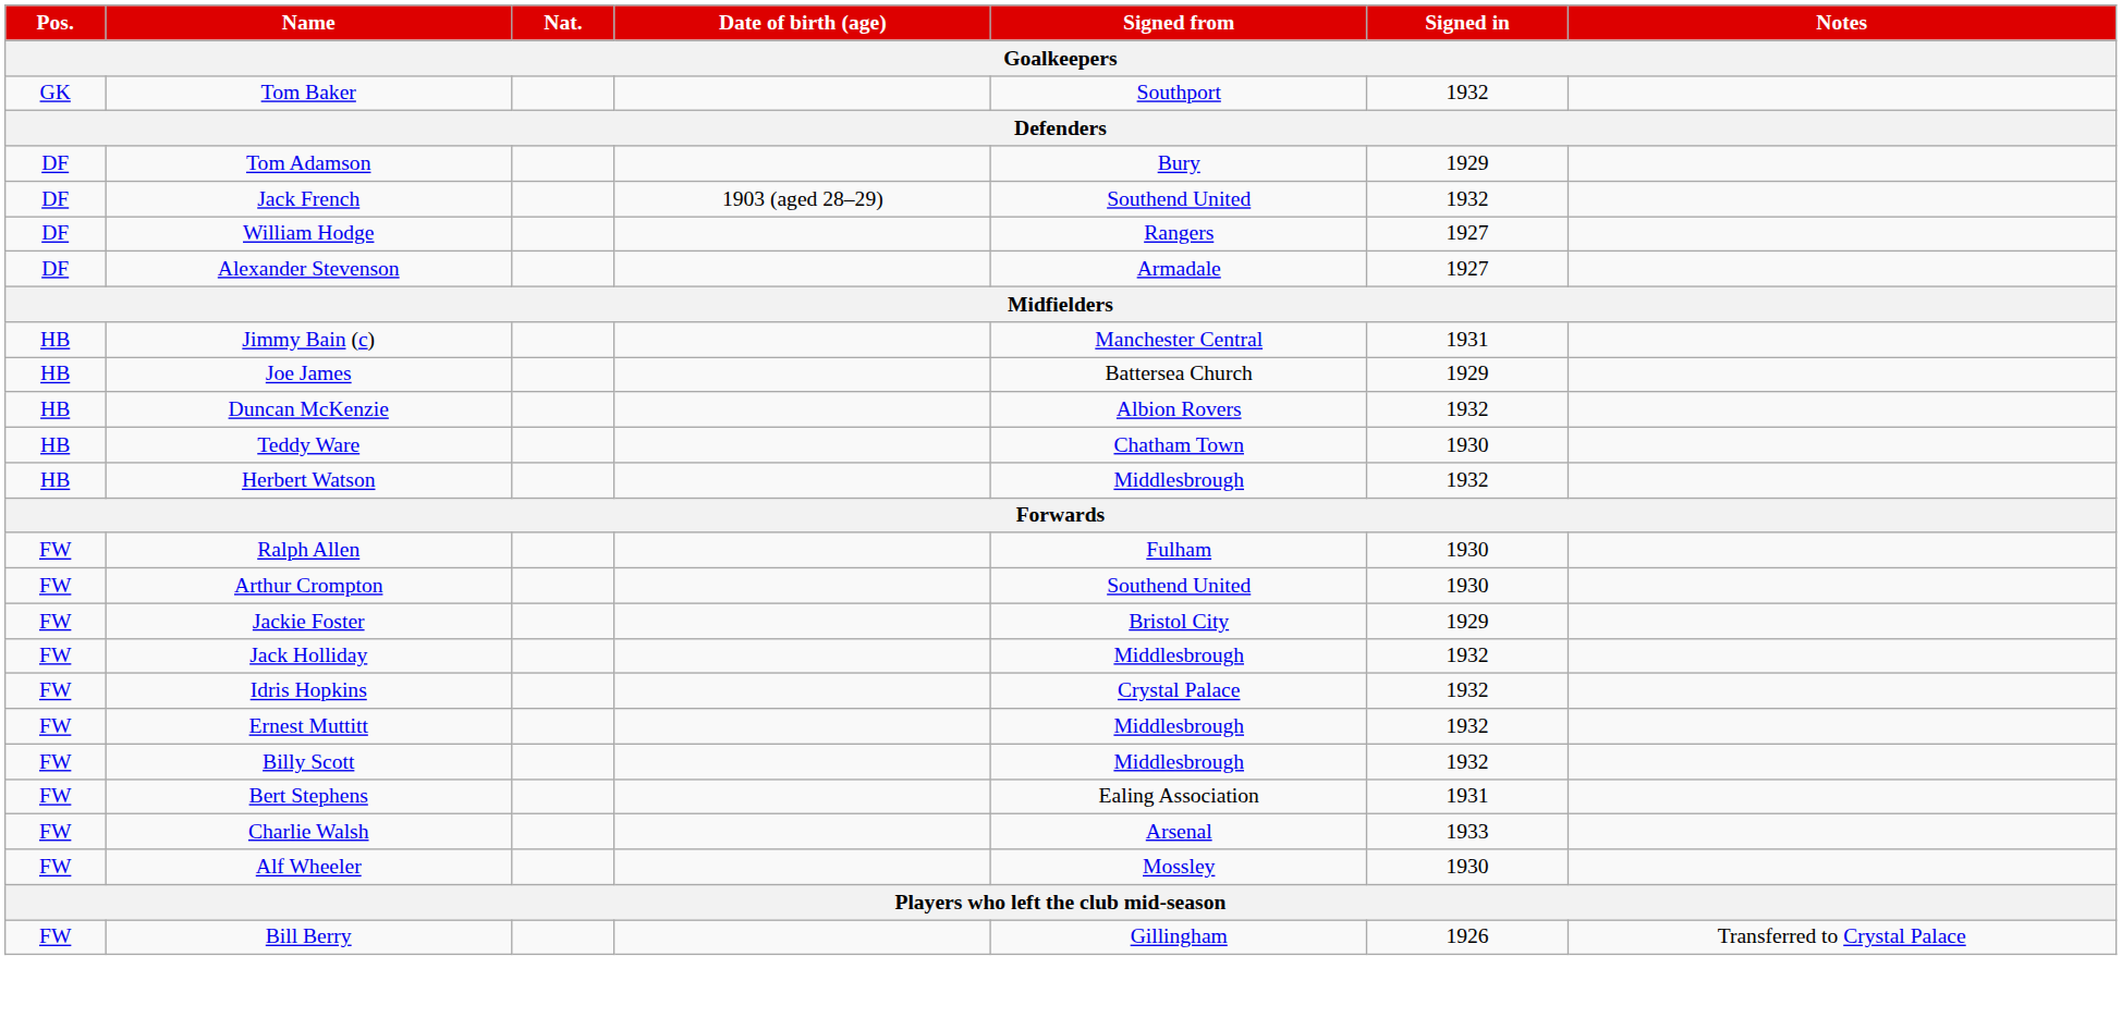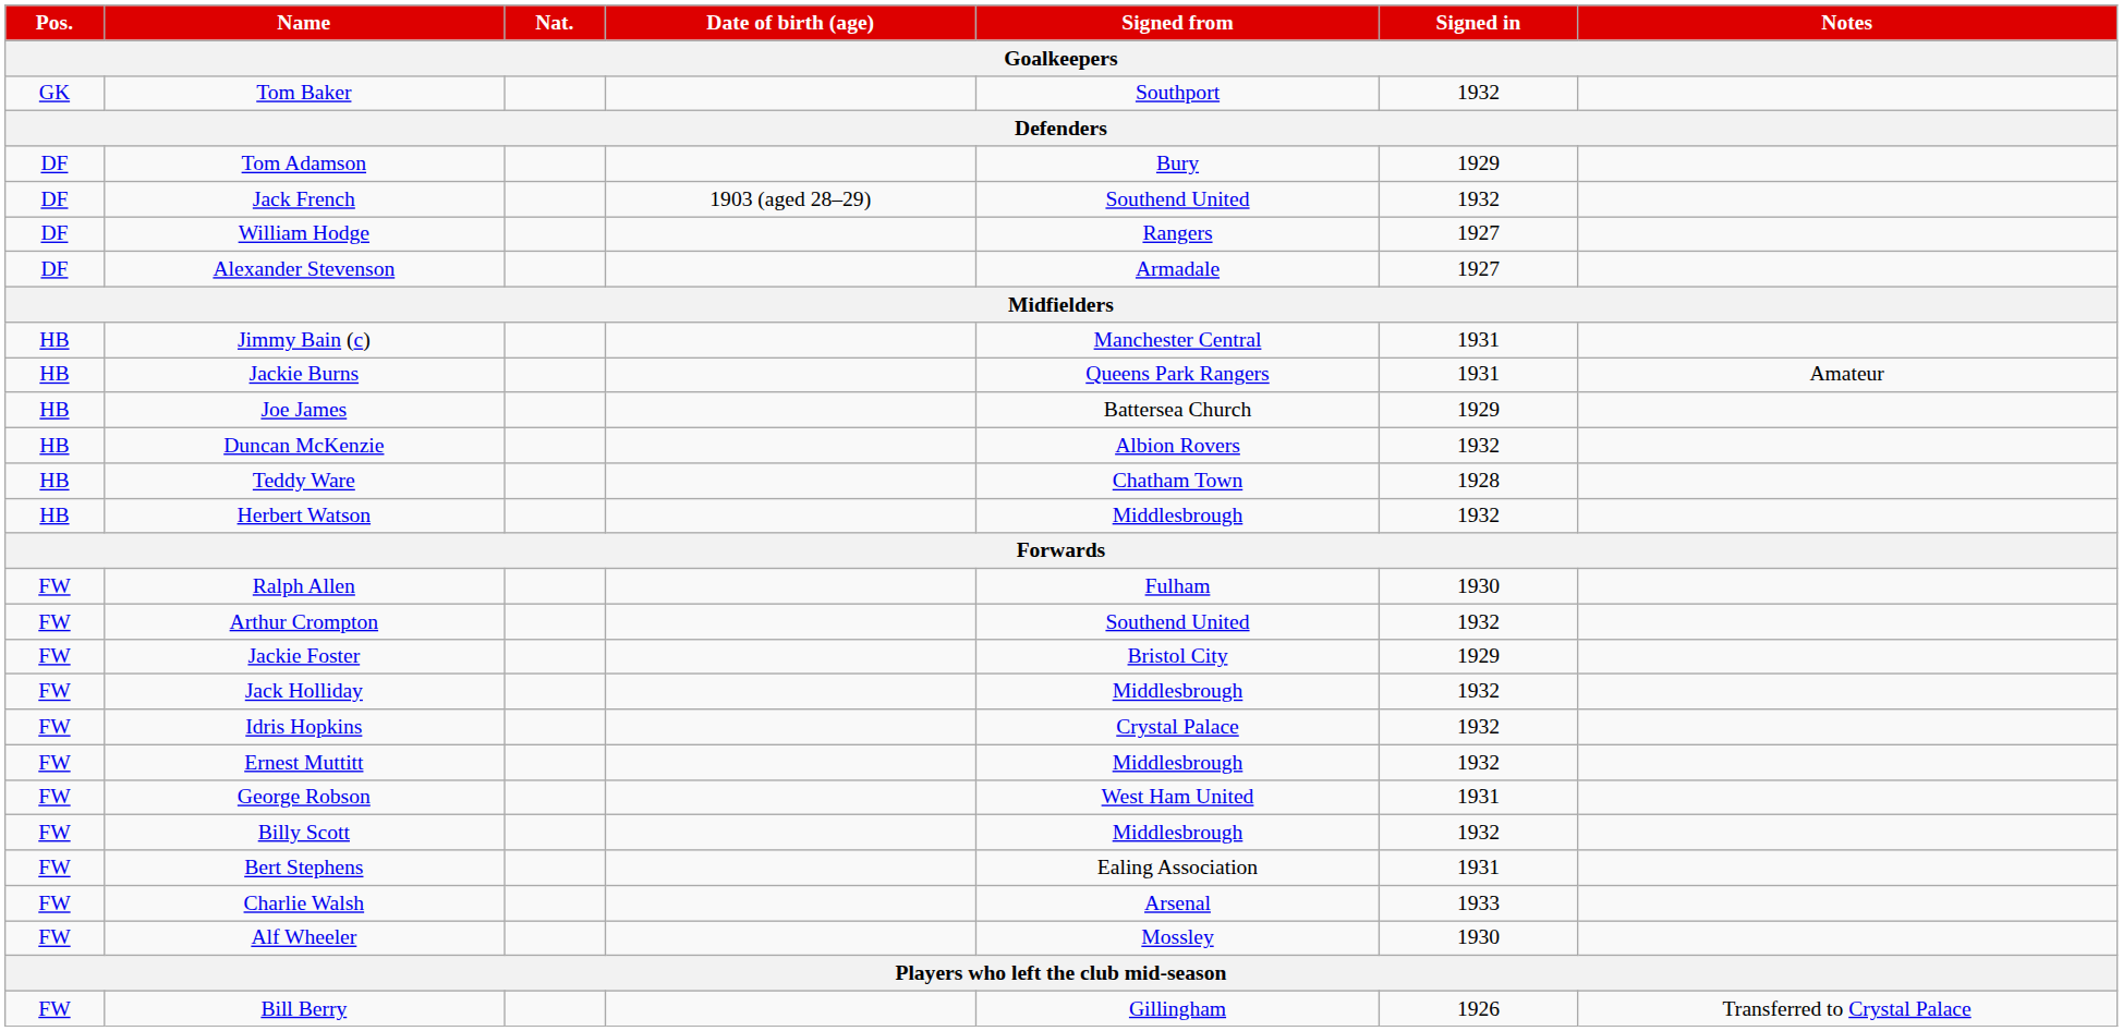+ row: HB | Jackie Burns | Queens Park Rangers | 1931 | Amateur
Teddy Ware | Signed in: 1930 -> 1928
Arthur Crompton | Signed in: 1930 -> 1932
+ row: FW | George Robson | West Ham United | 1931
